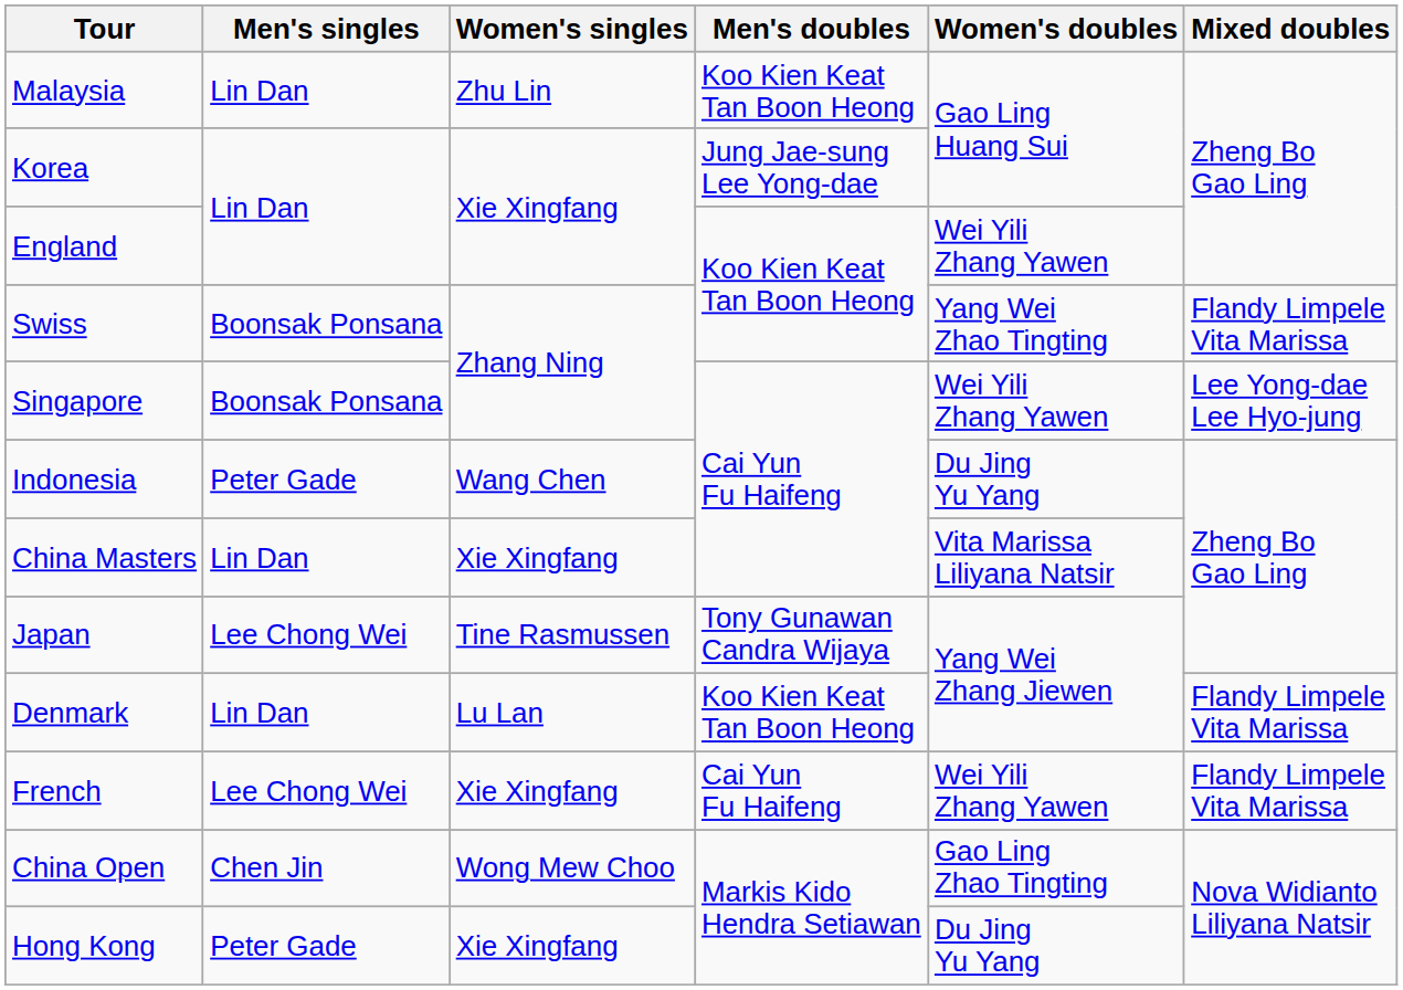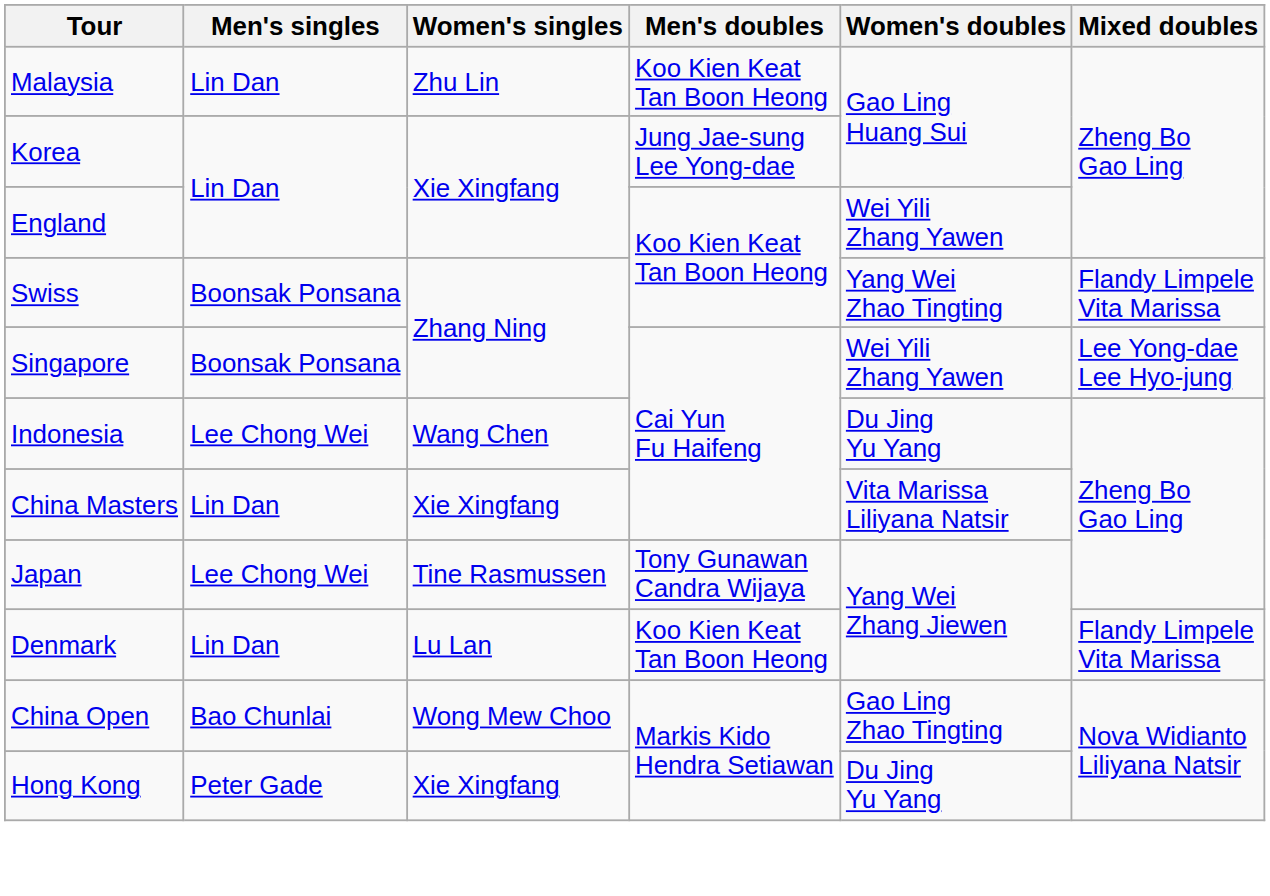Indonesia | Men's singles: Peter Gade -> Lee Chong Wei
- row: French | Lee Chong Wei | Xie Xingfang | Cai Yun Fu Haifeng | Wei Yili Zhang Yawen | Flandy Limpele Vita Marissa
China Open | Men's singles: Chen Jin -> Bao Chunlai
